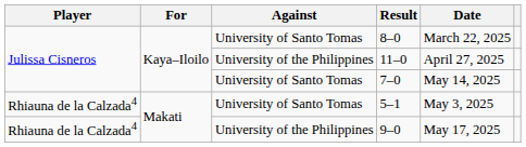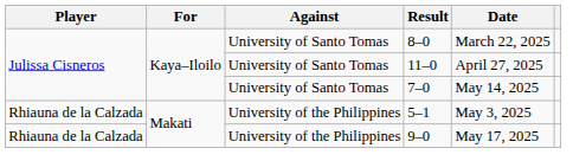11–0 | Against: University of the Philippines -> University of Santo Tomas
5–1 | Player: Rhiauna de la Calzada4 -> Rhiauna de la Calzada
5–1 | Against: University of Santo Tomas -> University of the Philippines
9–0 | Player: Rhiauna de la Calzada4 -> Rhiauna de la Calzada
